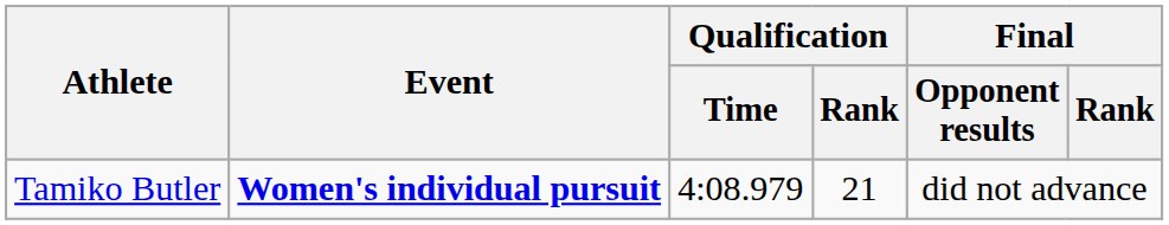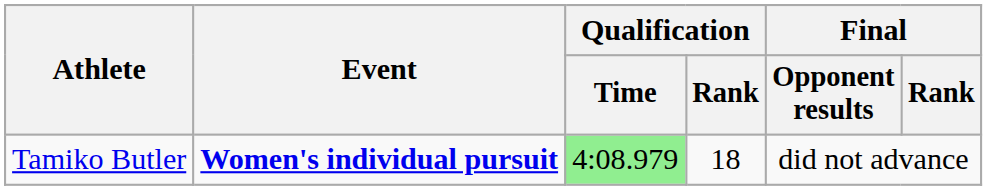Tamiko Butler | Qualification / Time: no background -> lightgreen background
Tamiko Butler | Qualification / Rank: 21 -> 18
